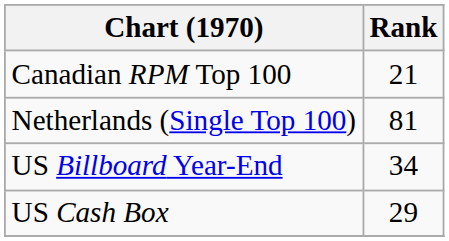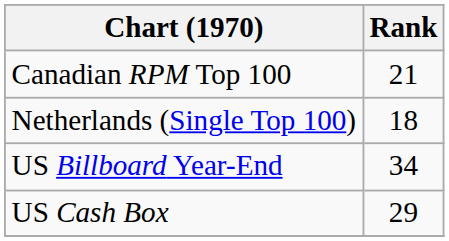Netherlands (Single Top 100) | Rank: 81 -> 18
